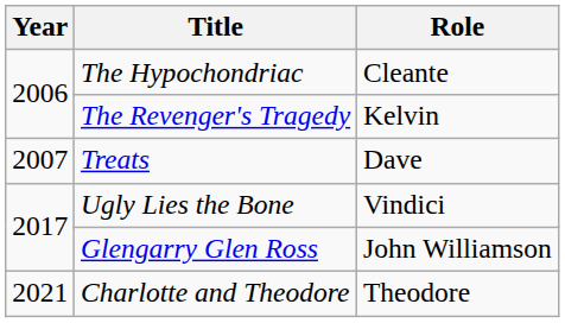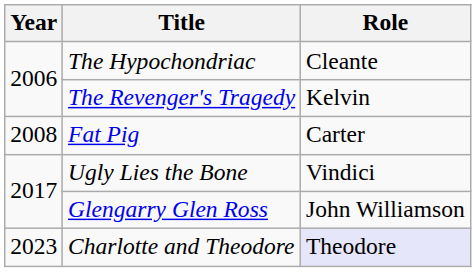- row: 2007 | Treats | Dave
+ row: 2008 | Fat Pig | Carter
Charlotte and Theodore | Year: 2021 -> 2023
Charlotte and Theodore | Role: no background -> lavender background
